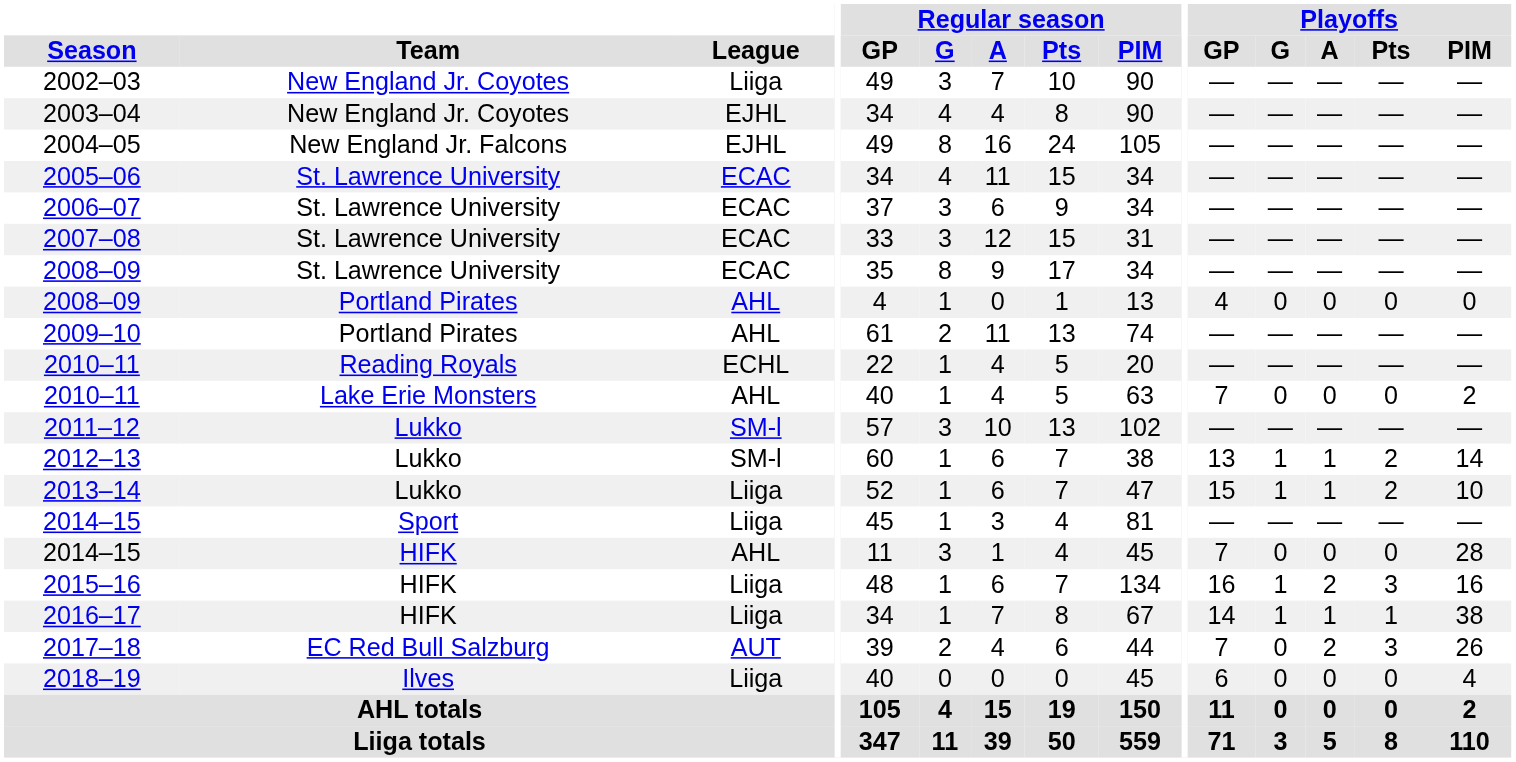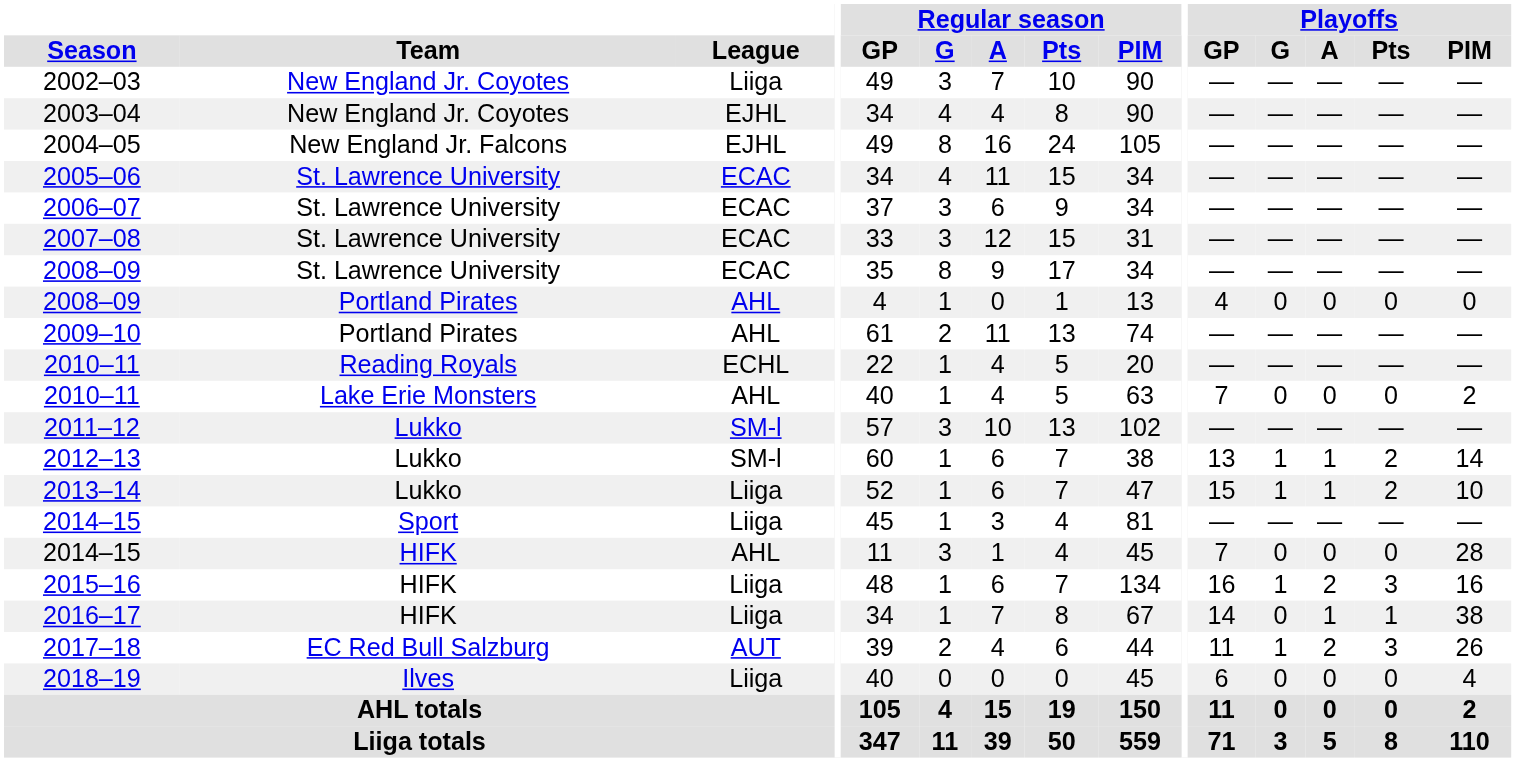2016–17 | Playoffs / G: 1 -> 0
2017–18 | Playoffs / GP: 7 -> 11
2017–18 | Playoffs / G: 0 -> 1
